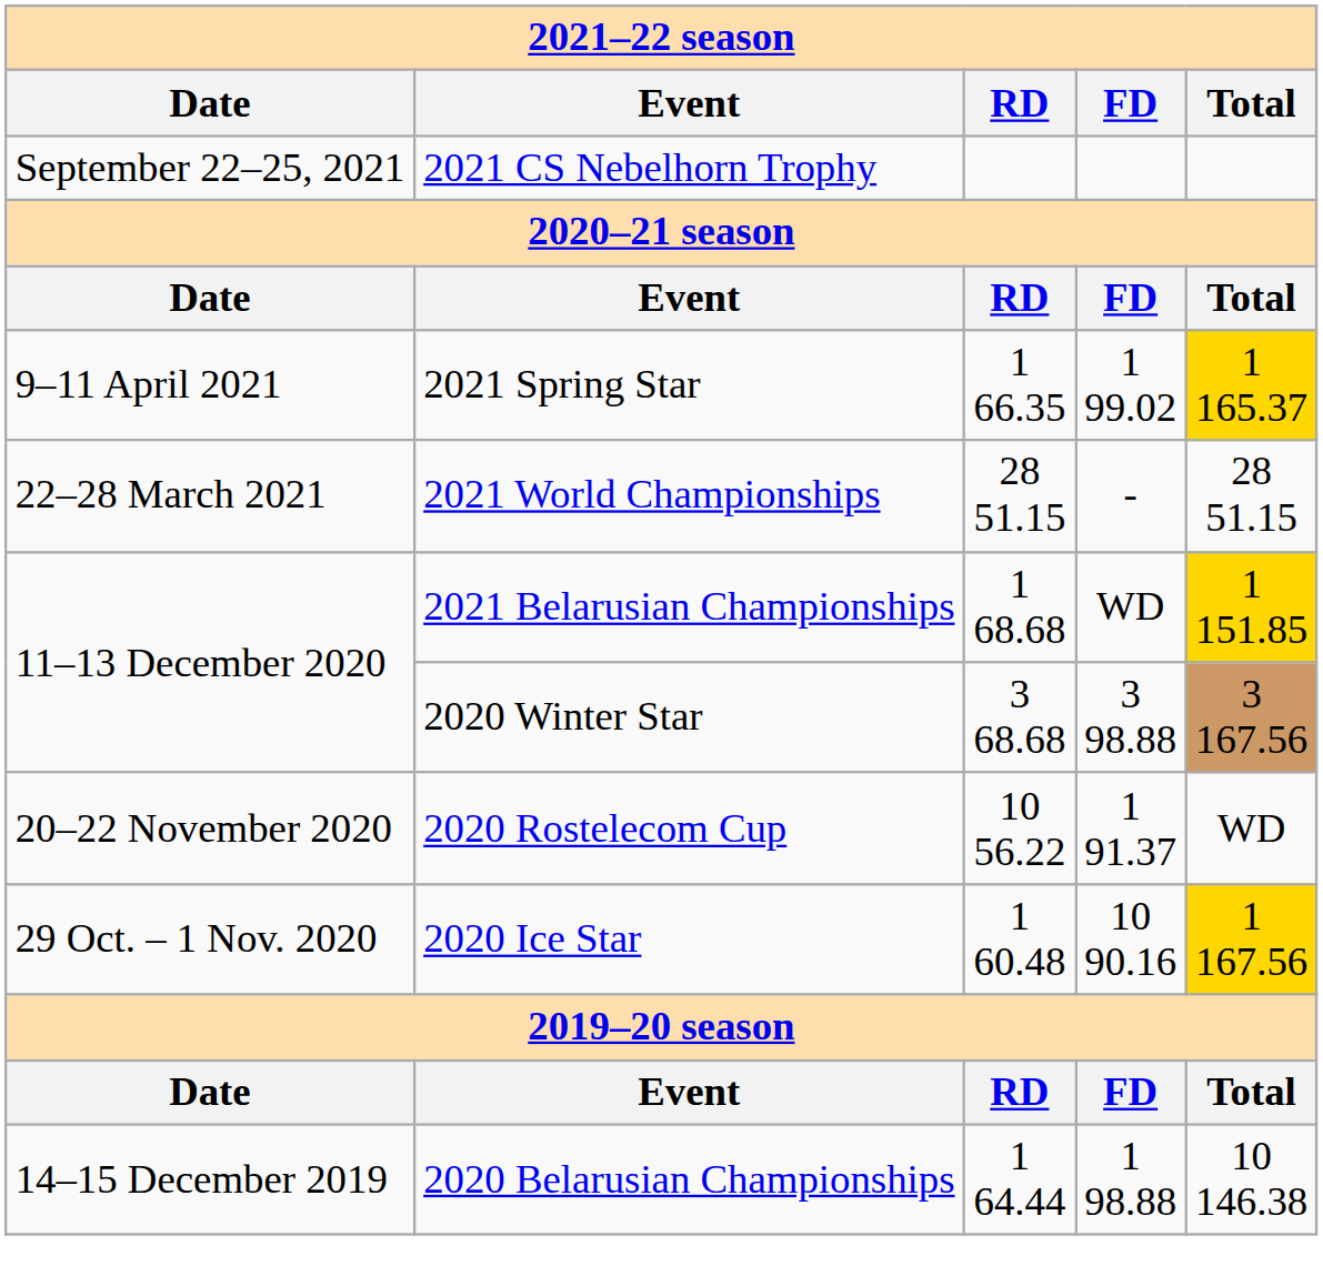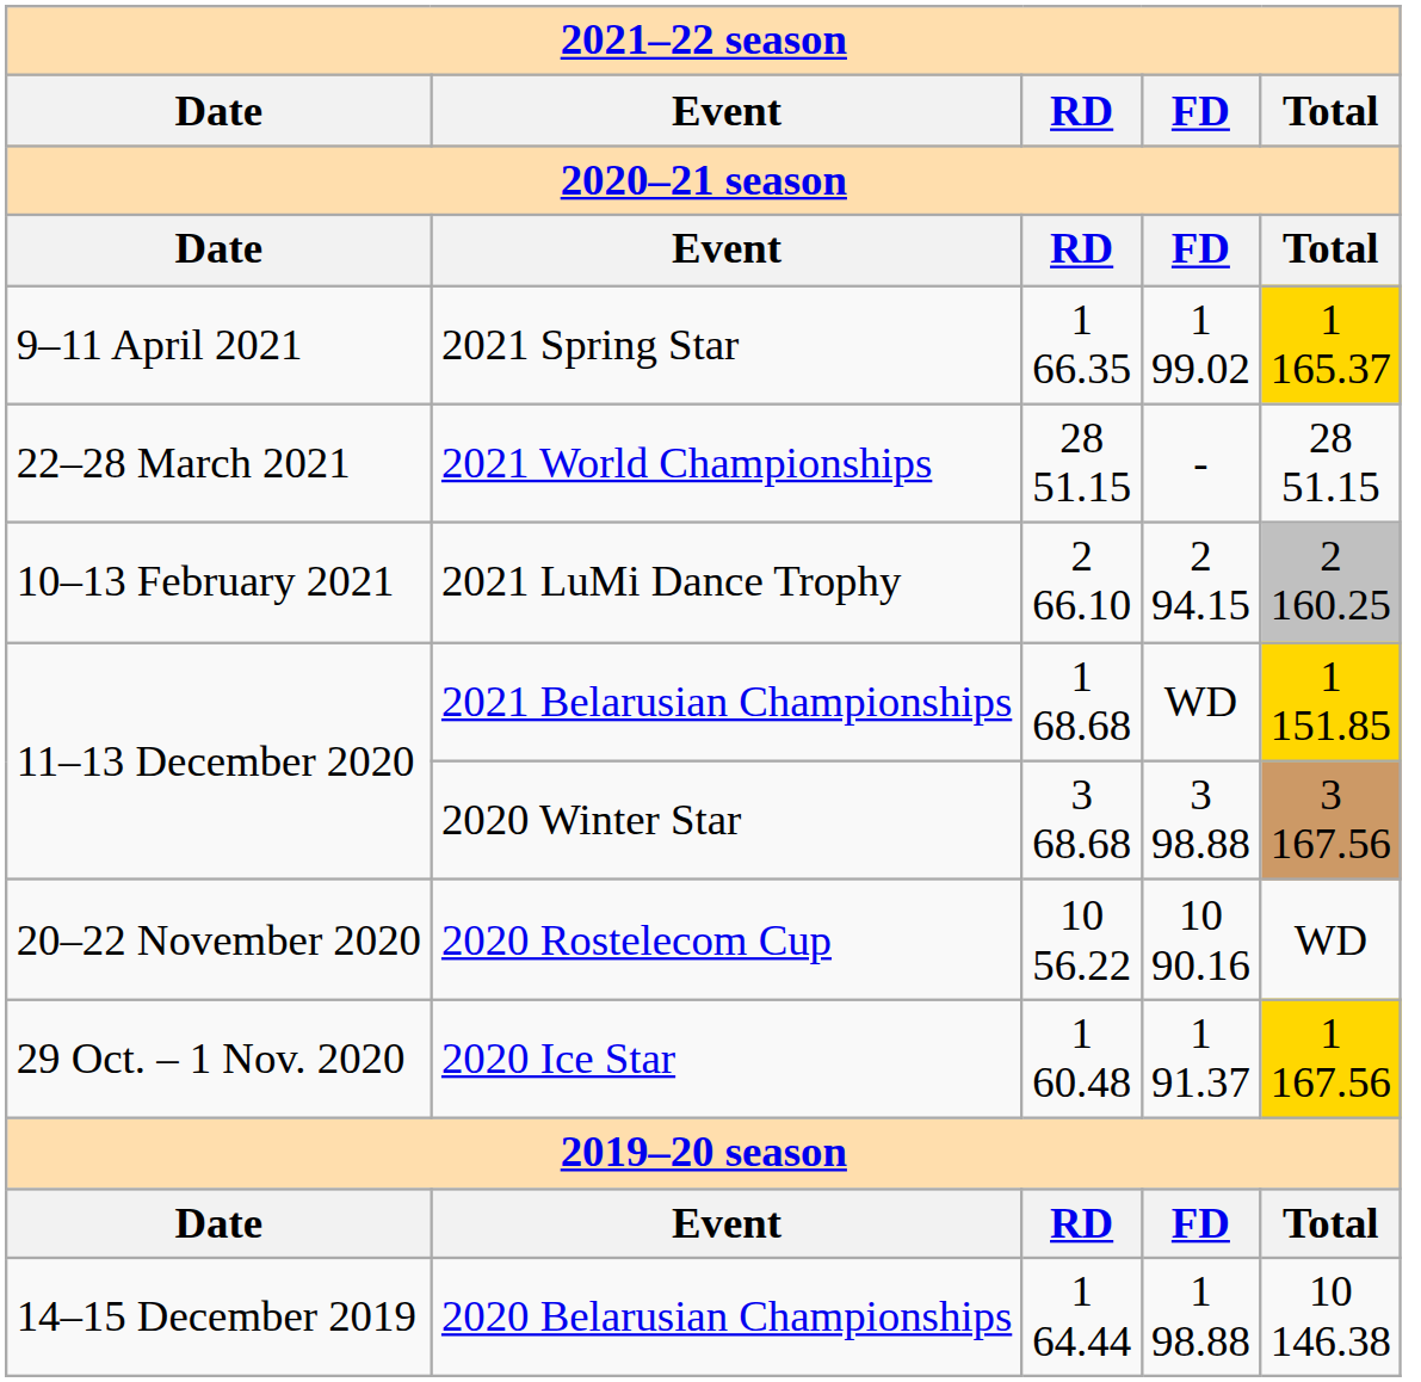- row: September 22–25, 2021 | 2021 CS Nebelhorn Trophy
+ row: 10–13 February 2021 | 2021 LuMi Dance Trophy | 2 66.10 | 2 94.15 | 2 160.25
2020 Rostelecom Cup | column 4: 1 91.37 -> 10 90.16
2020 Ice Star | column 4: 10 90.16 -> 1 91.37
